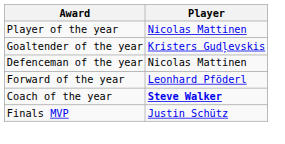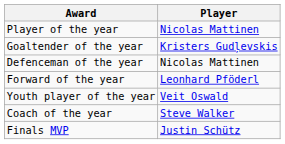+ row: Youth player of the year | Veit Oswald
Coach of the year | Player: bold -> normal
